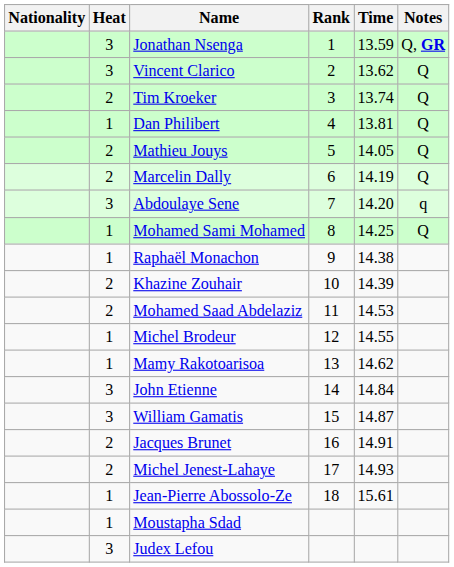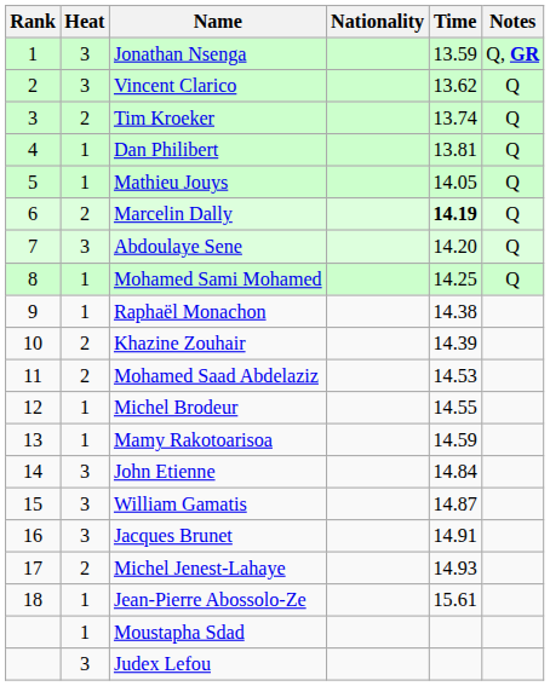columns swapped: Rank <-> Nationality
Mathieu Jouys | Heat: 2 -> 1
Marcelin Dally | Time: normal -> bold
Abdoulaye Sene | Notes: q -> Q
Mamy Rakotoarisoa | Time: 14.62 -> 14.59
Jacques Brunet | Heat: 2 -> 3
